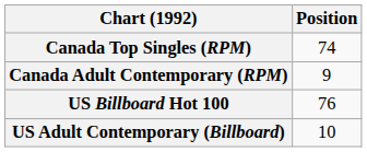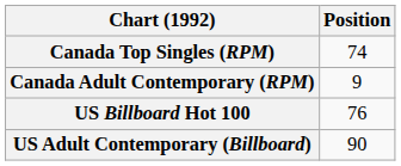US Adult Contemporary (Billboard) | Position: 10 -> 90
